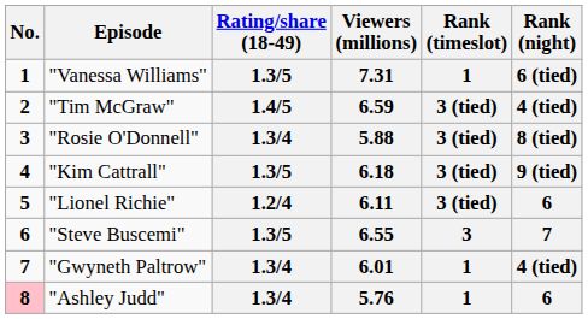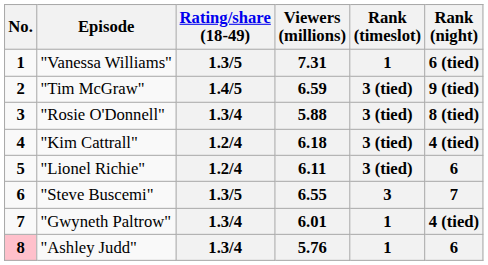6.59 | Rank (night): 4 (tied) -> 9 (tied)
6.18 | Rating/share (18-49): 1.3/5 -> 1.2/4
6.18 | Rank (night): 9 (tied) -> 4 (tied)
